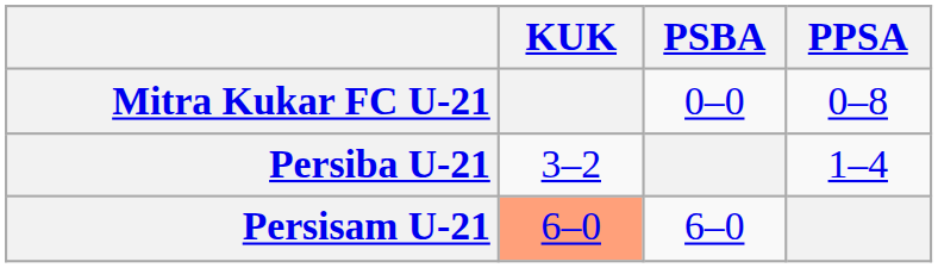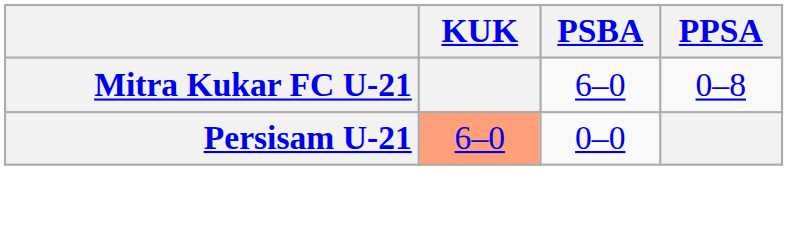Mitra Kukar FC U-21 | PSBA: 0–0 -> 6–0
- row: Persiba U-21 | 3–2 | 1–4
Persisam U-21 | PSBA: 6–0 -> 0–0
